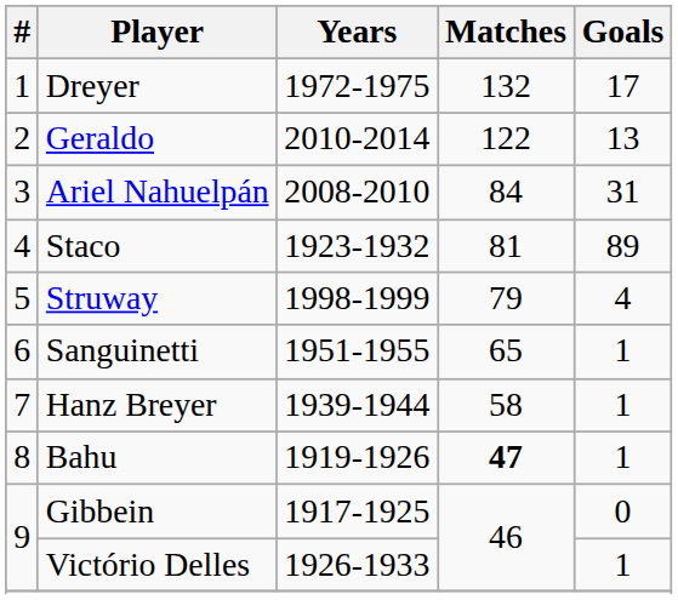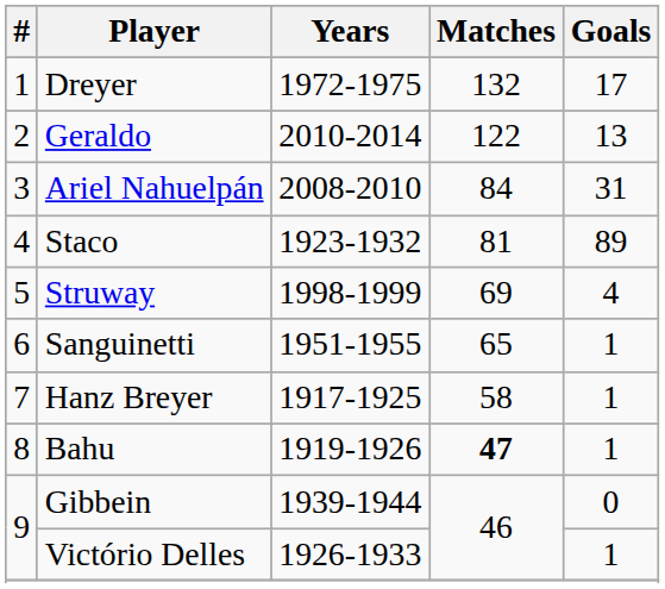Struway | Matches: 79 -> 69
Hanz Breyer | Years: 1939-1944 -> 1917-1925
Gibbein | Years: 1917-1925 -> 1939-1944
